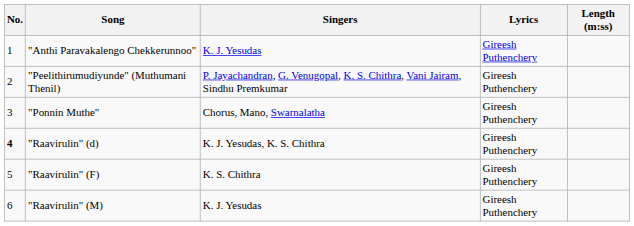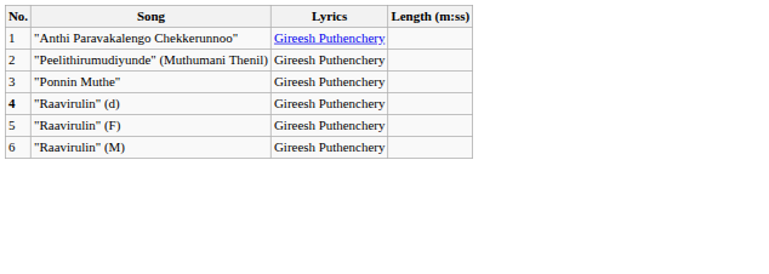- column: Singers | K. J. Yesudas | P. Jayachandran, G. Venugopal, K. S. Chithra, Vani Jairam, Sindhu Premkumar | Chorus, Mano, Swarnalatha | K. J. Yesudas, K. S. Chithra | K. S. Chithra | K. J. Yesudas
